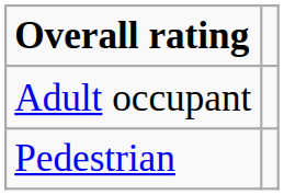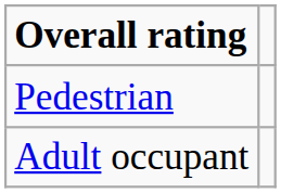rows swapped: Adult occupant <-> Pedestrian
